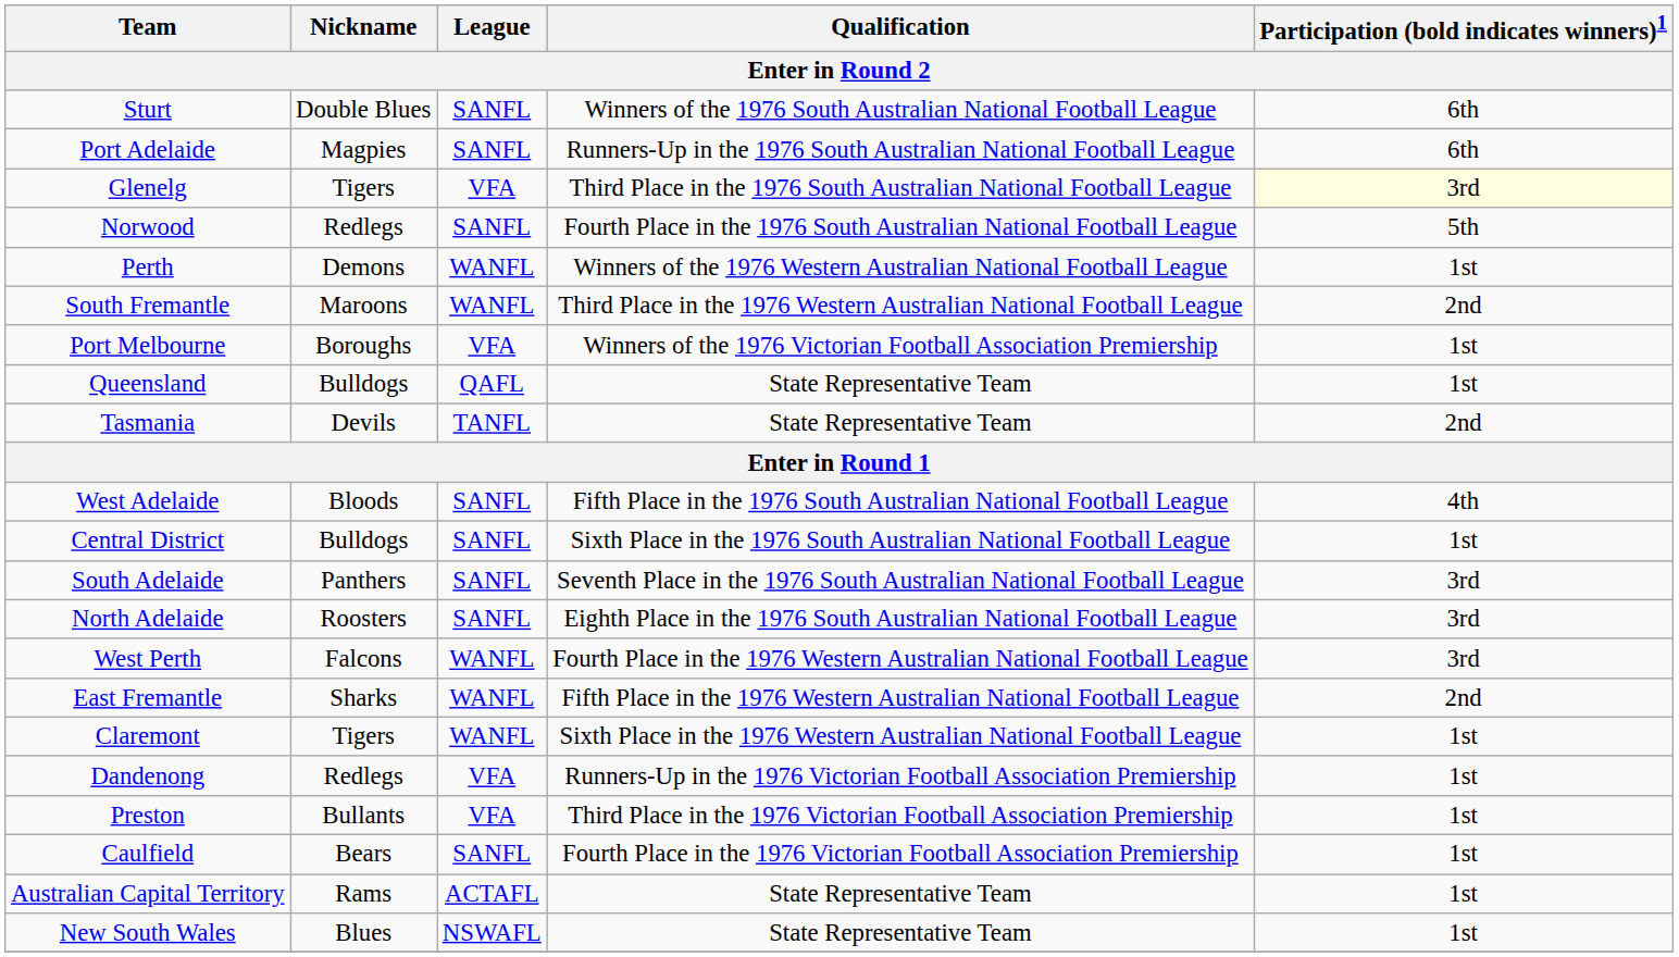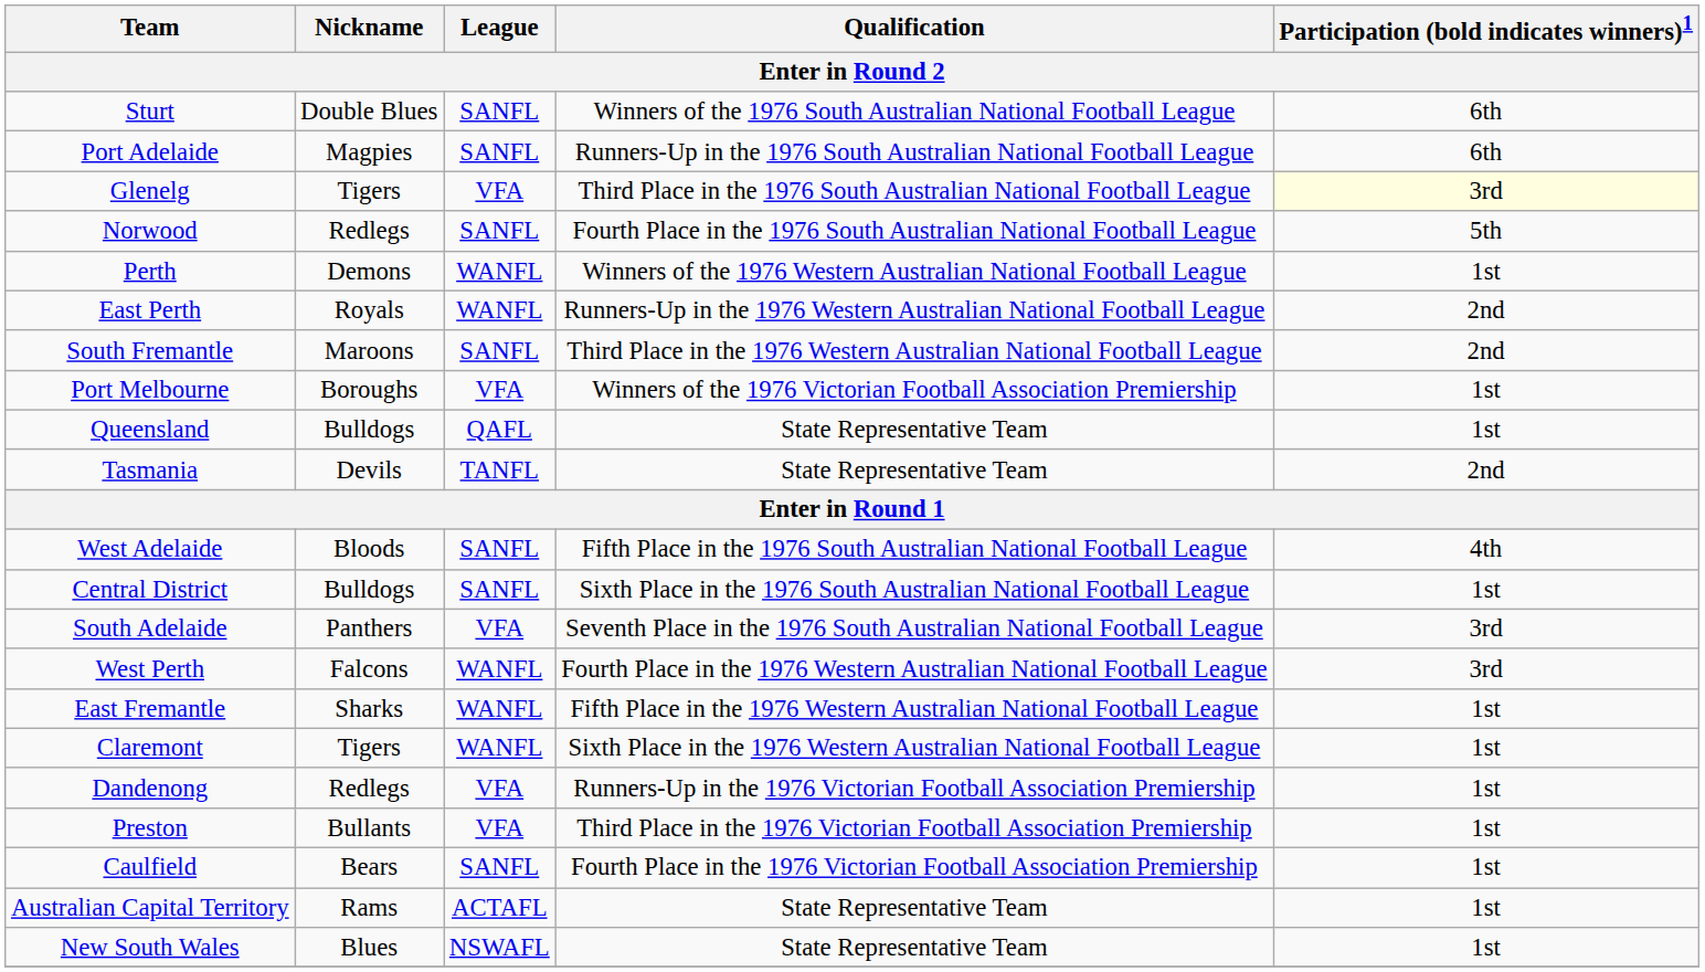+ row: East Perth | Royals | WANFL | Runners-Up in the 1976 Western Australian National Football League | 2nd
South Fremantle | League: WANFL -> SANFL
South Adelaide | League: SANFL -> VFA
- row: North Adelaide | Roosters | SANFL | Eighth Place in the 1976 South Australian National Football League | 3rd
East Fremantle | Participation (bold indicates winners)1: 2nd -> 1st
